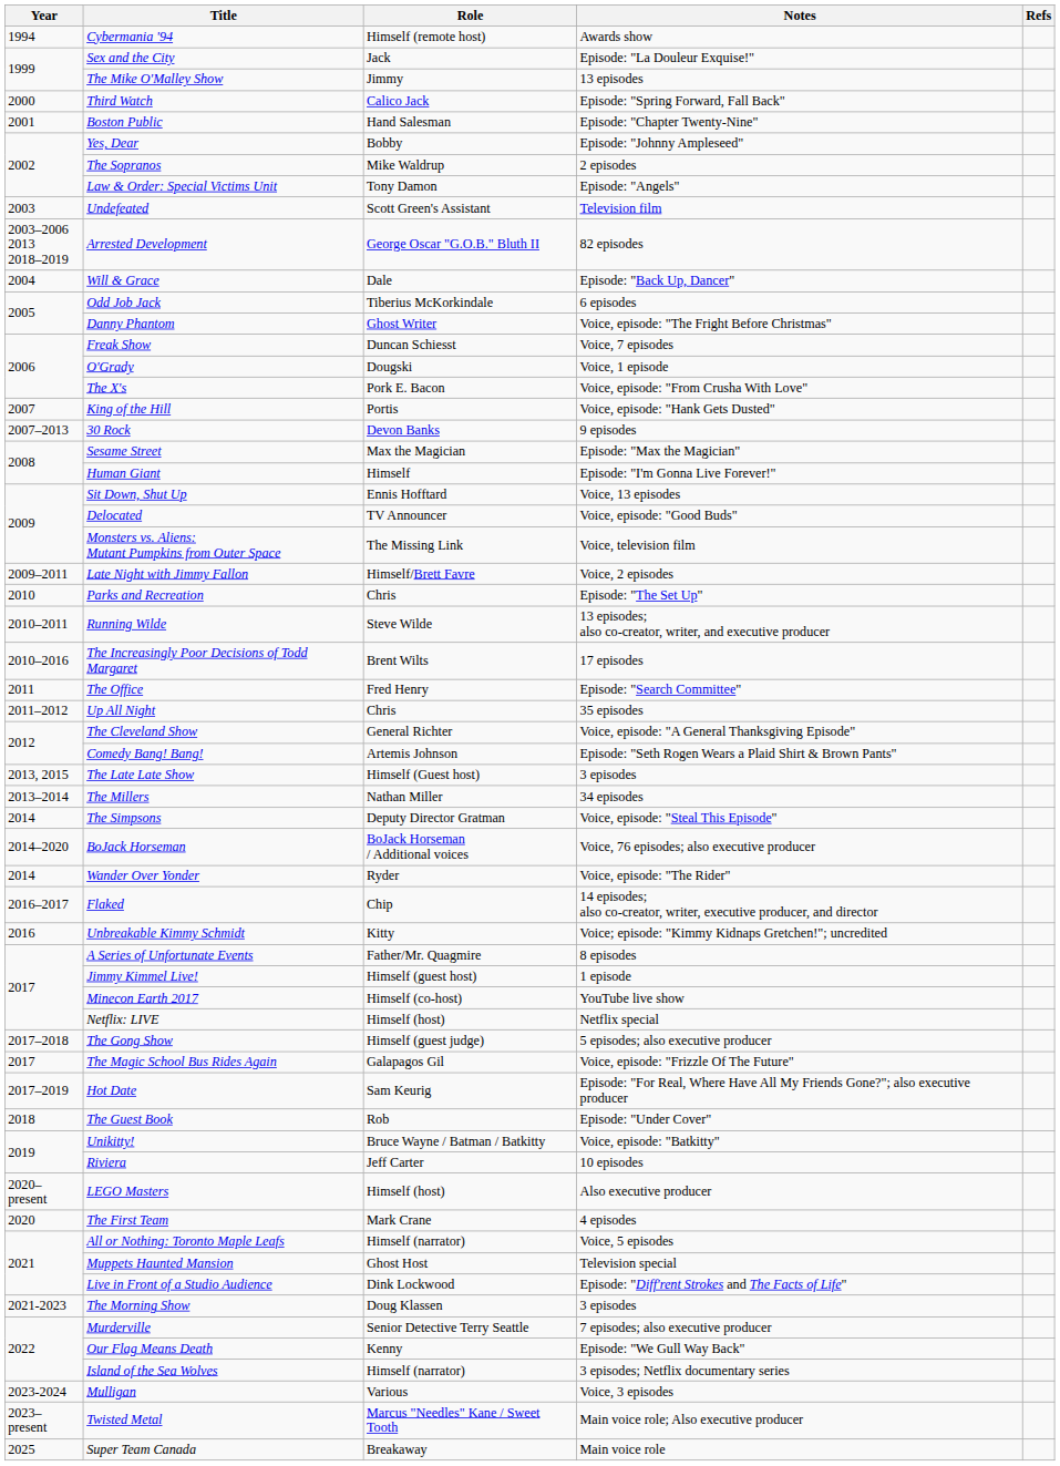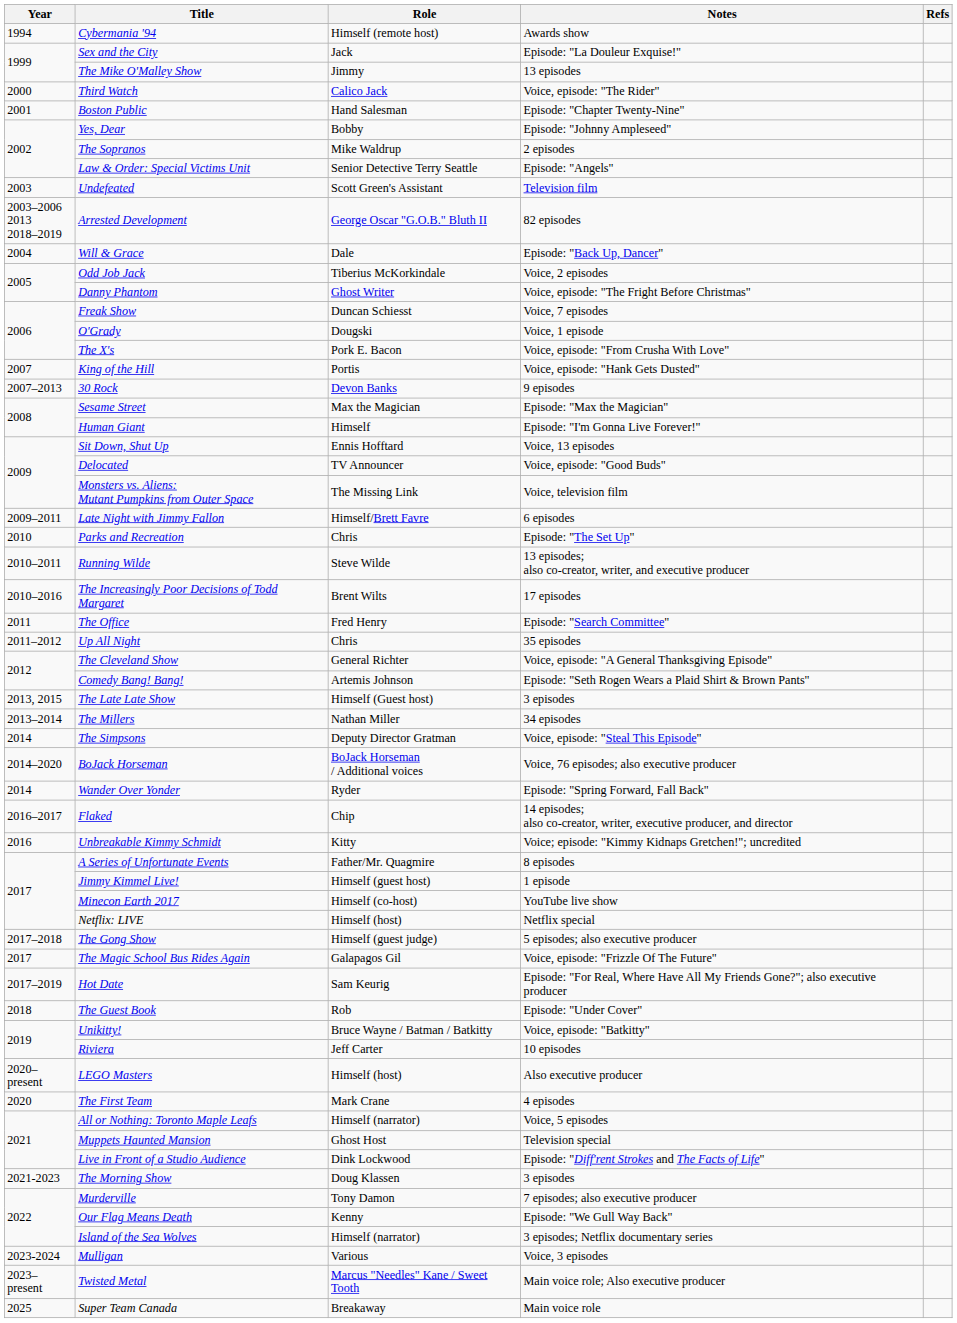Third Watch | Notes: Episode: "Spring Forward, Fall Back" -> Voice, episode: "The Rider"
Law & Order: Special Victims Unit | Role: Tony Damon -> Senior Detective Terry Seattle
Odd Job Jack | Notes: 6 episodes -> Voice, 2 episodes
Late Night with Jimmy Fallon | Notes: Voice, 2 episodes -> 6 episodes
Wander Over Yonder | Notes: Voice, episode: "The Rider" -> Episode: "Spring Forward, Fall Back"
Murderville | Role: Senior Detective Terry Seattle -> Tony Damon
